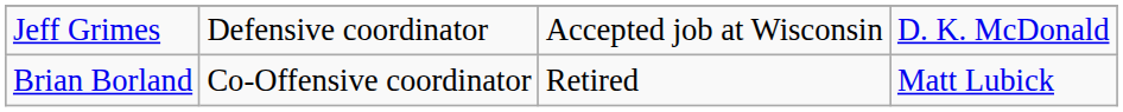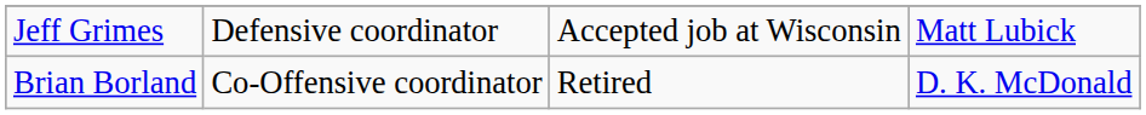Jeff Grimes | column 4: D. K. McDonald -> Matt Lubick
Brian Borland | column 4: Matt Lubick -> D. K. McDonald
